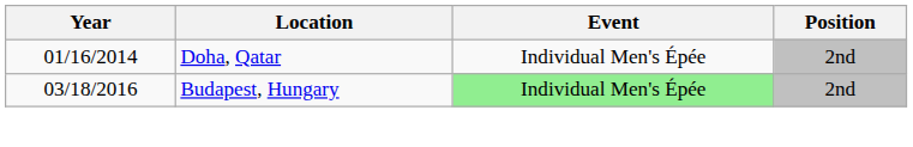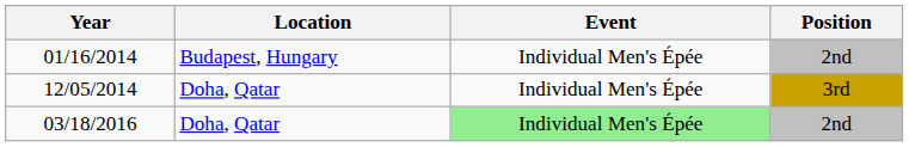01/16/2014 | Location: Doha, Qatar -> Budapest, Hungary
+ row: 12/05/2014 | Doha, Qatar | Individual Men's Épée | 3rd
03/18/2016 | Location: Budapest, Hungary -> Doha, Qatar
